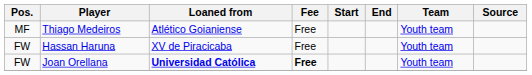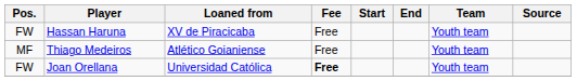rows swapped: Thiago Medeiros <-> Hassan Haruna
Joan Orellana | Loaned from: bold -> normal
